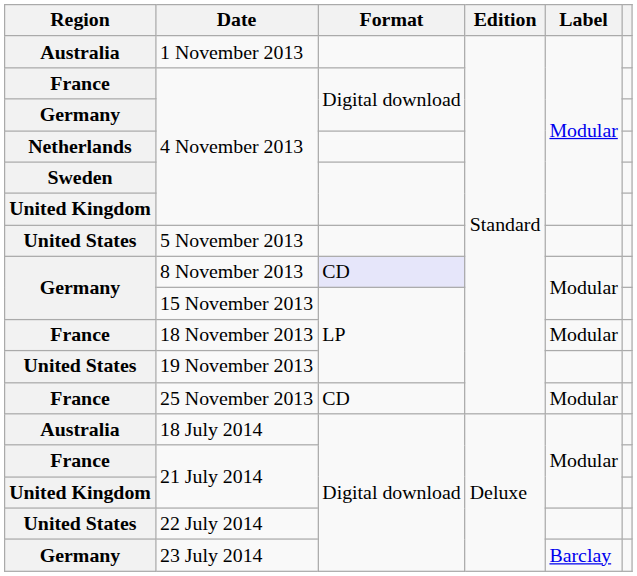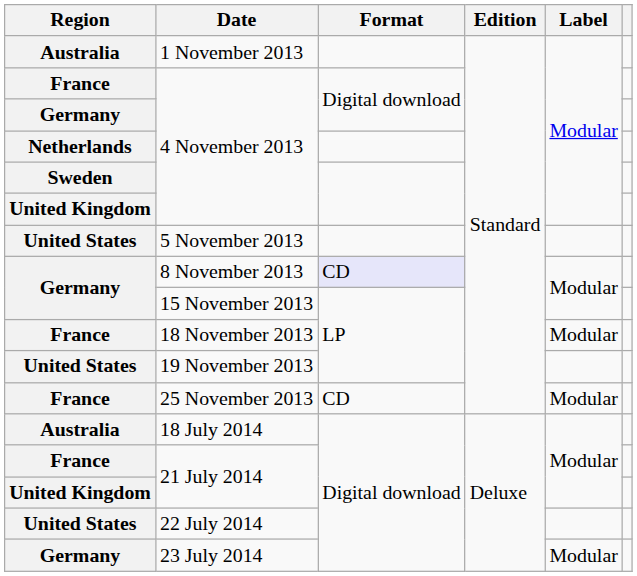23 July 2014 | Label: Barclay -> Modular
